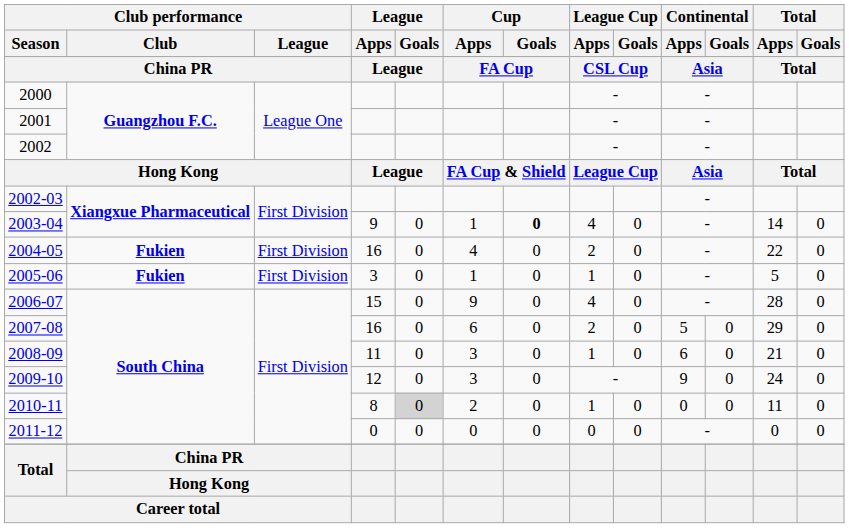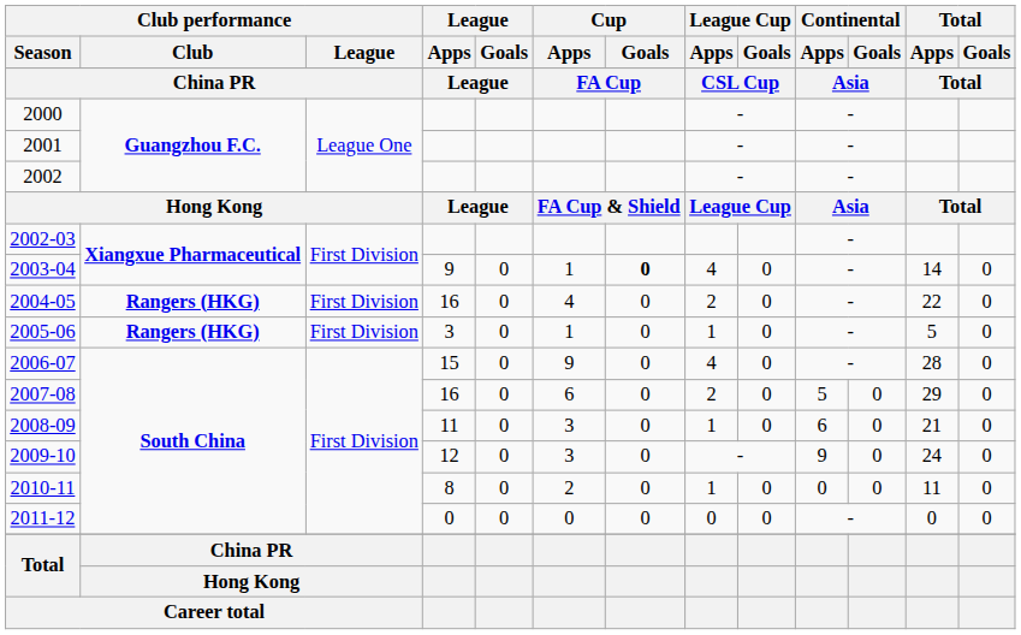2004-05 | Club performance / Club: Fukien -> Rangers (HKG)
2005-06 | Club performance / Club: Fukien -> Rangers (HKG)
2010-11 | League / Goals: lightgrey background -> no background
